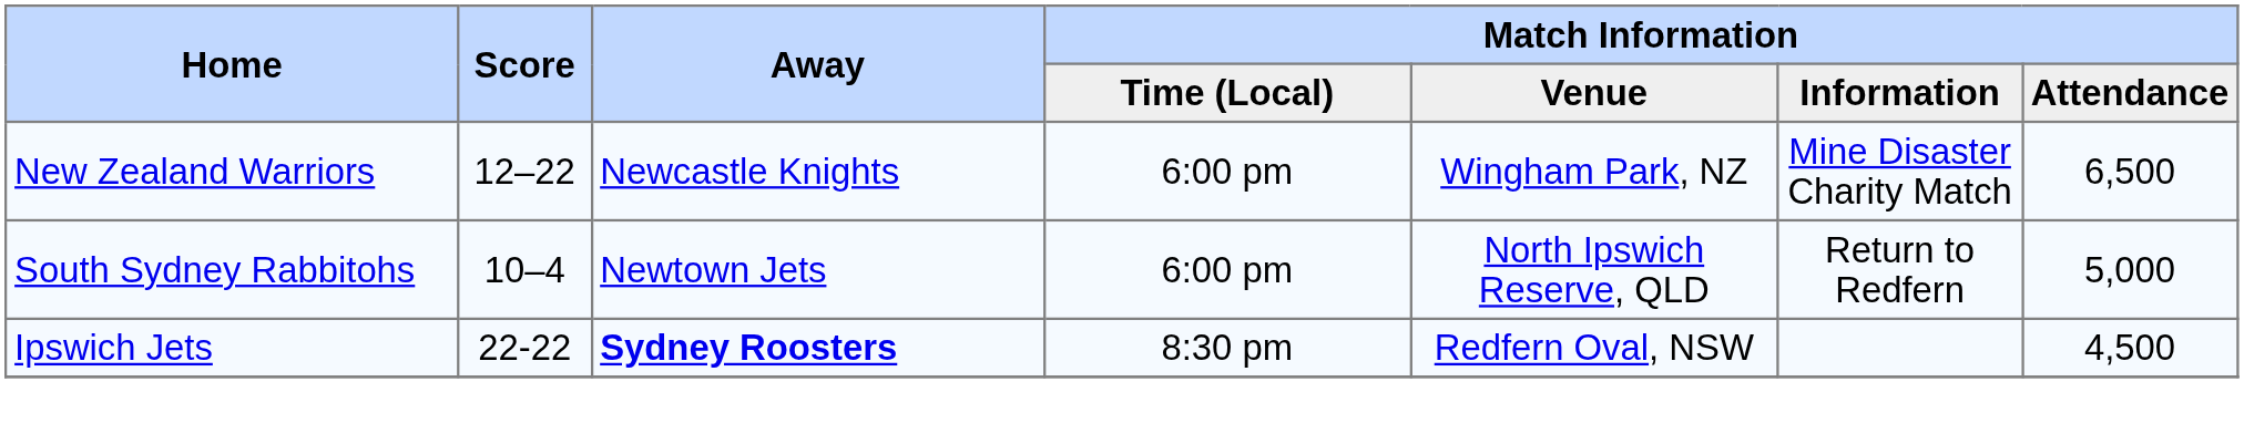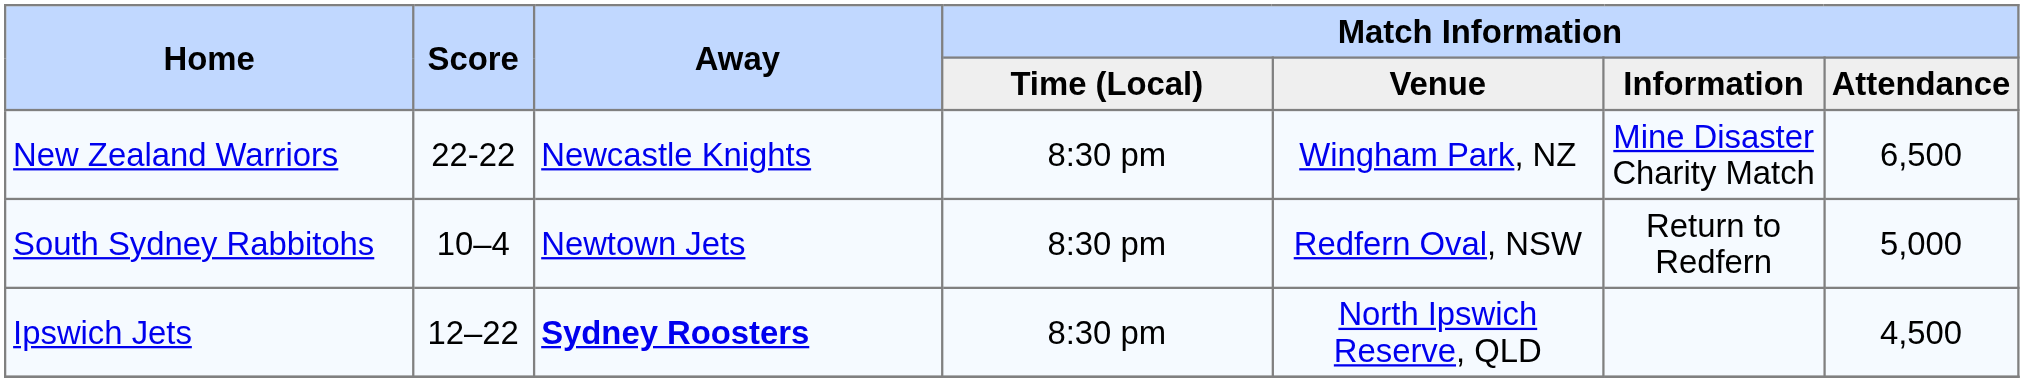New Zealand Warriors | Score: 12–22 -> 22-22
New Zealand Warriors | Match Information / Time (Local): 6:00 pm -> 8:30 pm
South Sydney Rabbitohs | Match Information / Time (Local): 6:00 pm -> 8:30 pm
South Sydney Rabbitohs | Match Information / Venue: North Ipswich Reserve, QLD -> Redfern Oval, NSW
Ipswich Jets | Score: 22-22 -> 12–22
Ipswich Jets | Match Information / Venue: Redfern Oval, NSW -> North Ipswich Reserve, QLD
